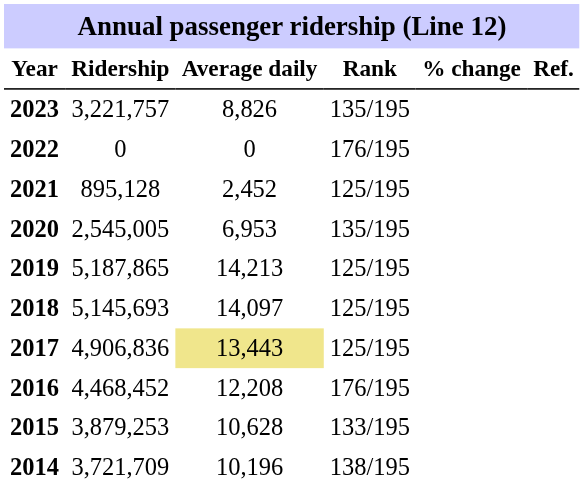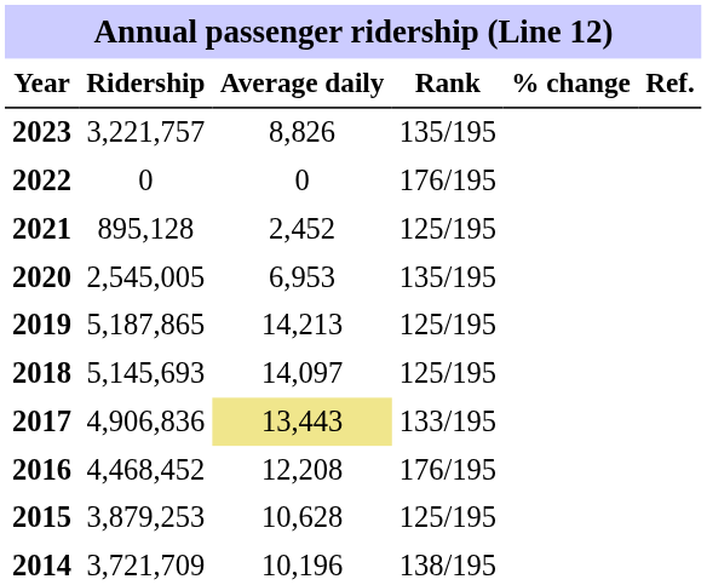2017 | Rank: 125/195 -> 133/195
2015 | Rank: 133/195 -> 125/195
